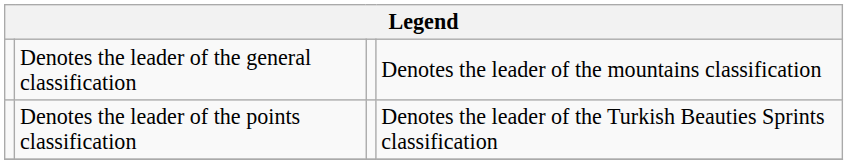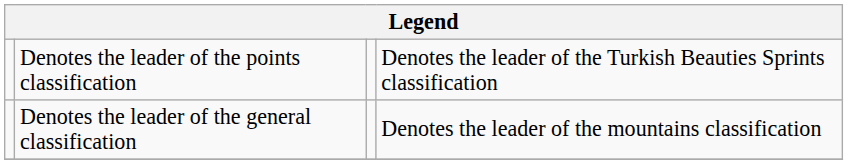rows swapped: Denotes the leader of the general classification <-> Denotes the leader of the points classification
